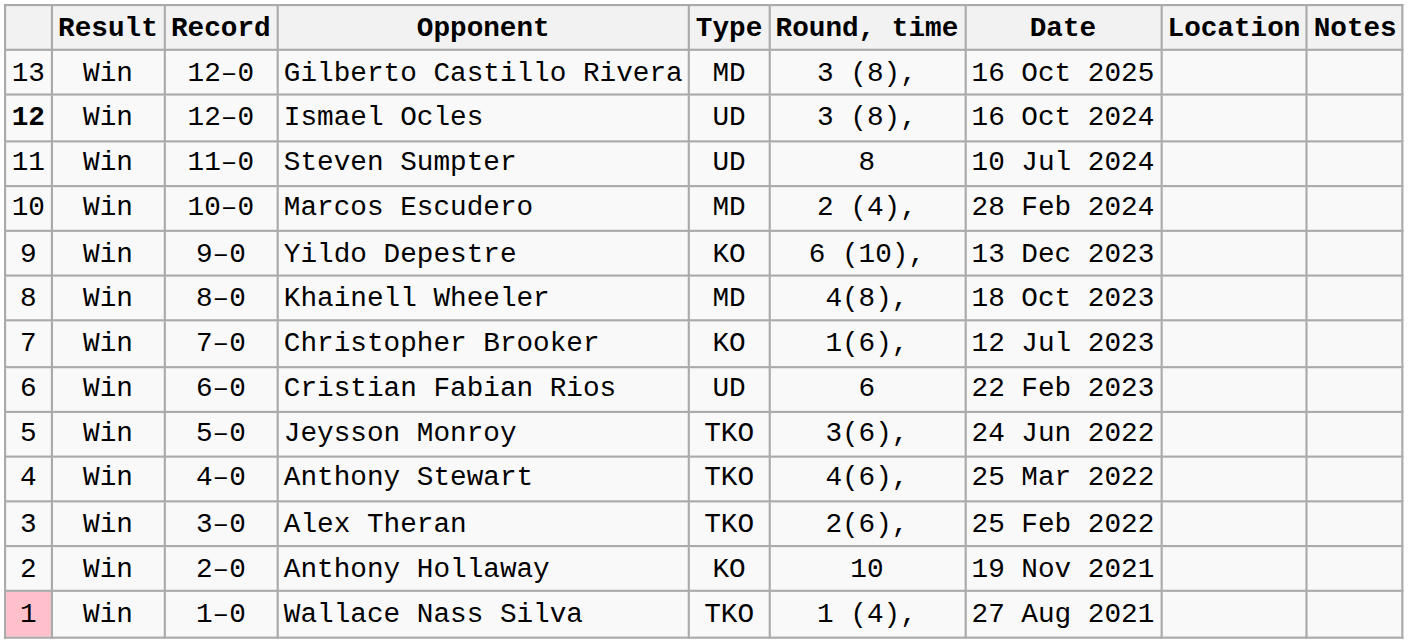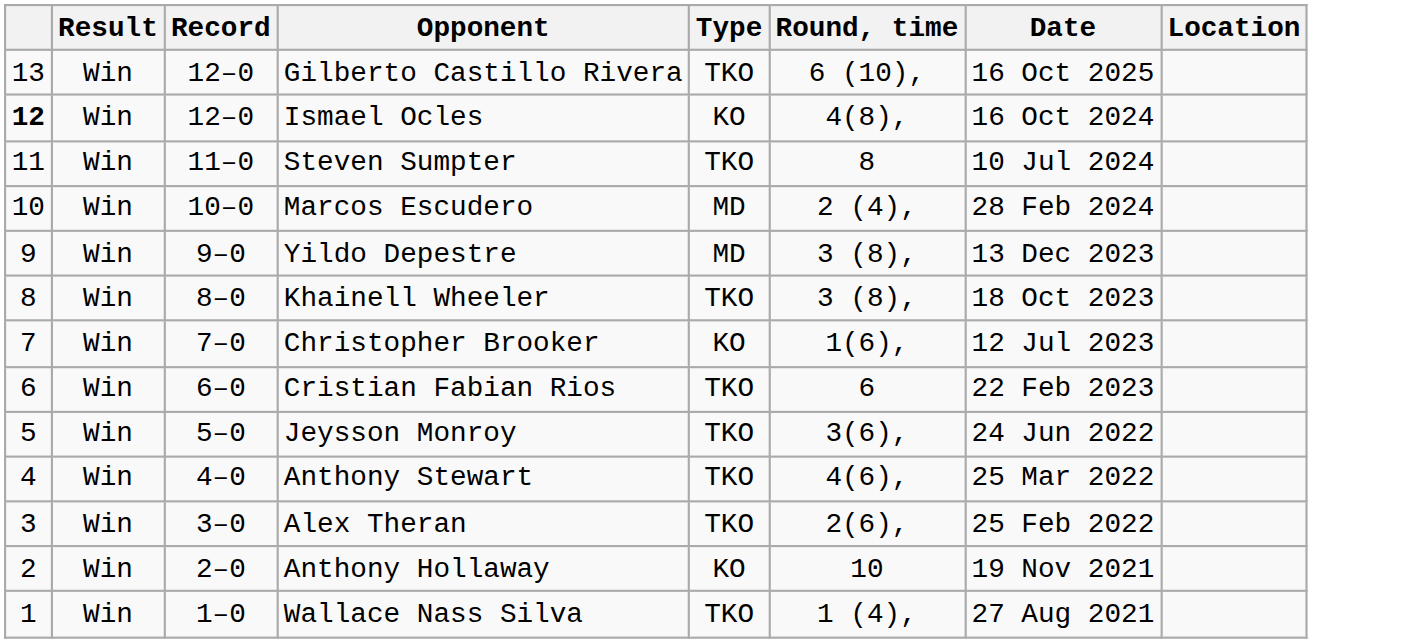- column: Notes
Gilberto Castillo Rivera | Type: MD -> TKO
Gilberto Castillo Rivera | Round, time: 3 (8), -> 6 (10),
Ismael Ocles | Type: UD -> KO
Ismael Ocles | Round, time: 3 (8), -> 4(8),
Steven Sumpter | Type: UD -> TKO
Yildo Depestre | Type: KO -> MD
Yildo Depestre | Round, time: 6 (10), -> 3 (8),
Khainell Wheeler | Type: MD -> TKO
Khainell Wheeler | Round, time: 4(8), -> 3 (8),
Cristian Fabian Rios | Type: UD -> TKO
Wallace Nass Silva | column 1: pink background -> no background
